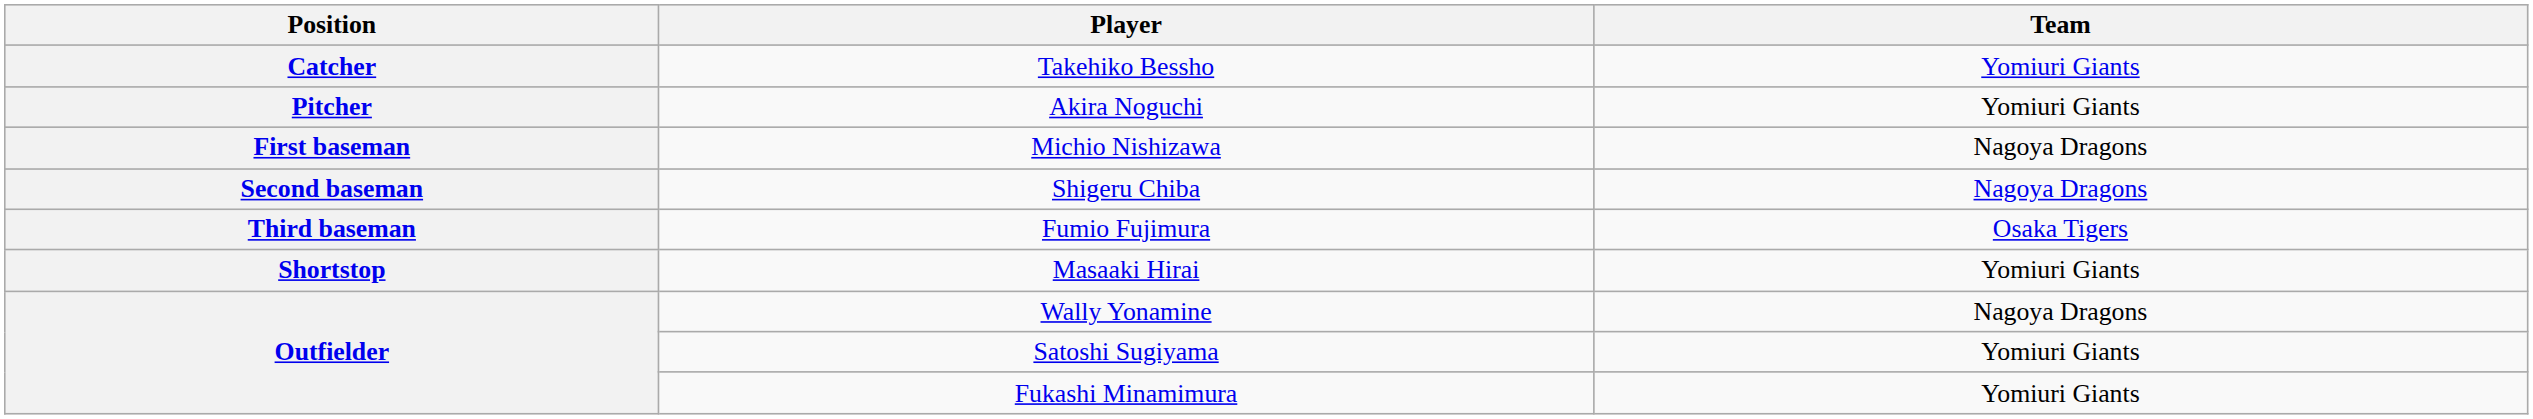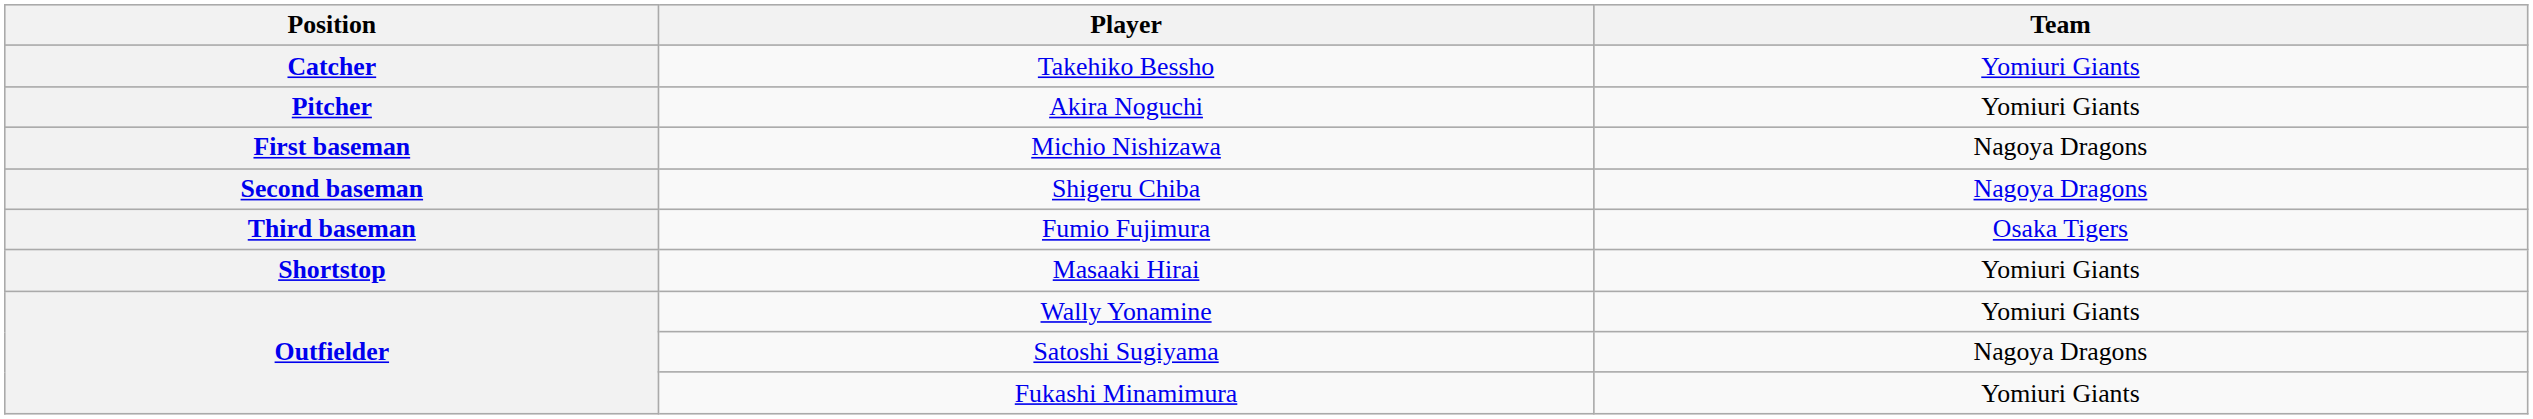Wally Yonamine | Team: Nagoya Dragons -> Yomiuri Giants
Satoshi Sugiyama | Team: Yomiuri Giants -> Nagoya Dragons
